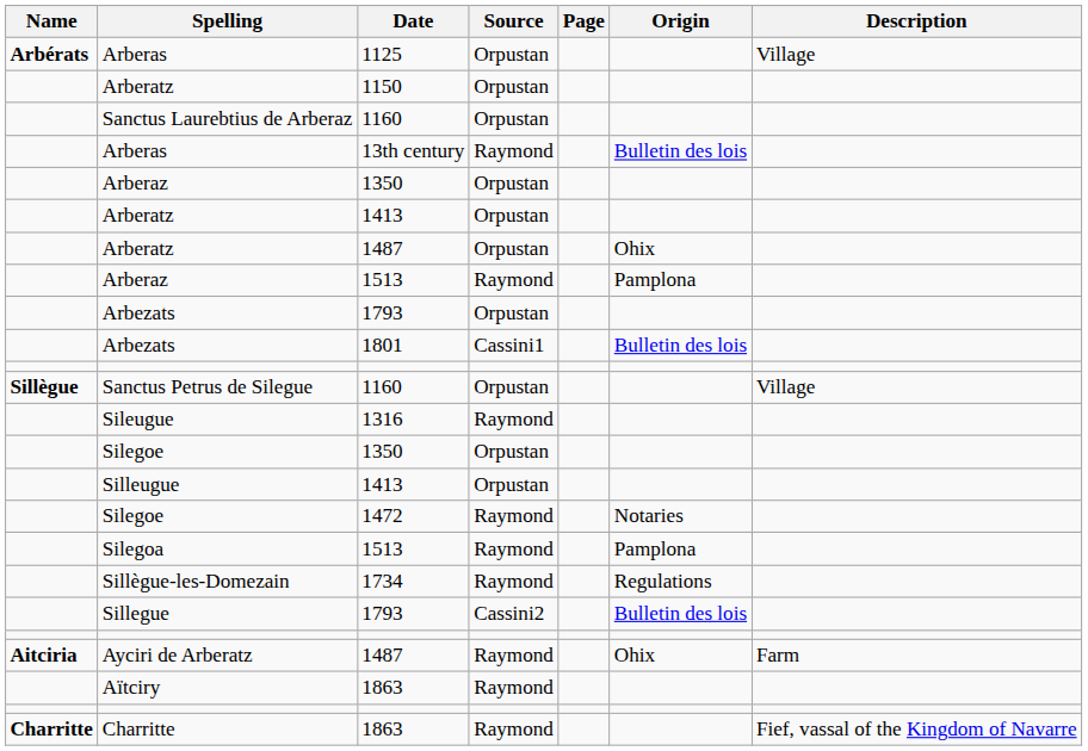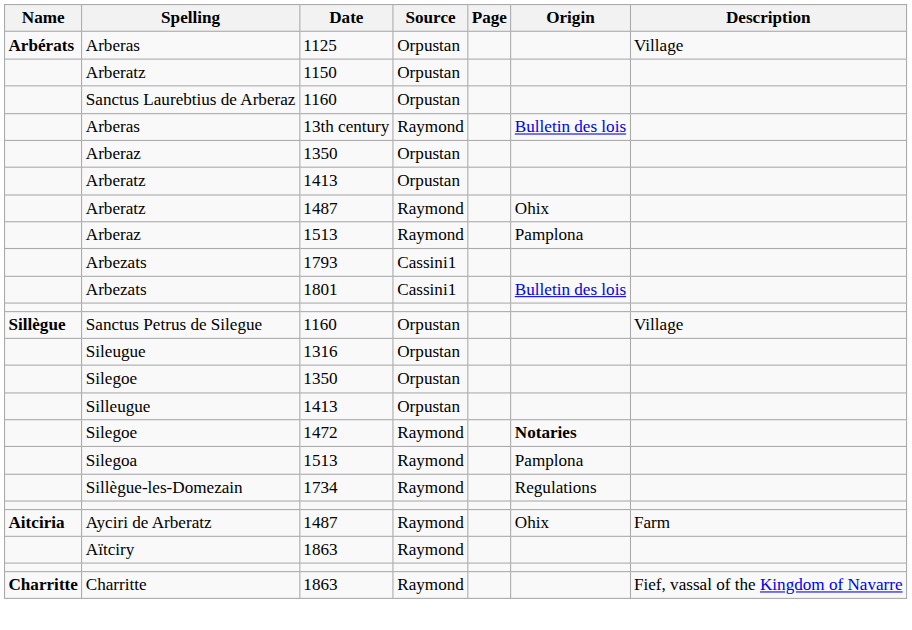Arberatz / 1487 | Source: Orpustan -> Raymond
Arbezats / 1793 | Source: Orpustan -> Cassini1
Sileugue | Source: Raymond -> Orpustan
Silegoe / 1472 | Origin: normal -> bold
- row: Sillegue | 1793 | Cassini2 | Bulletin des lois
